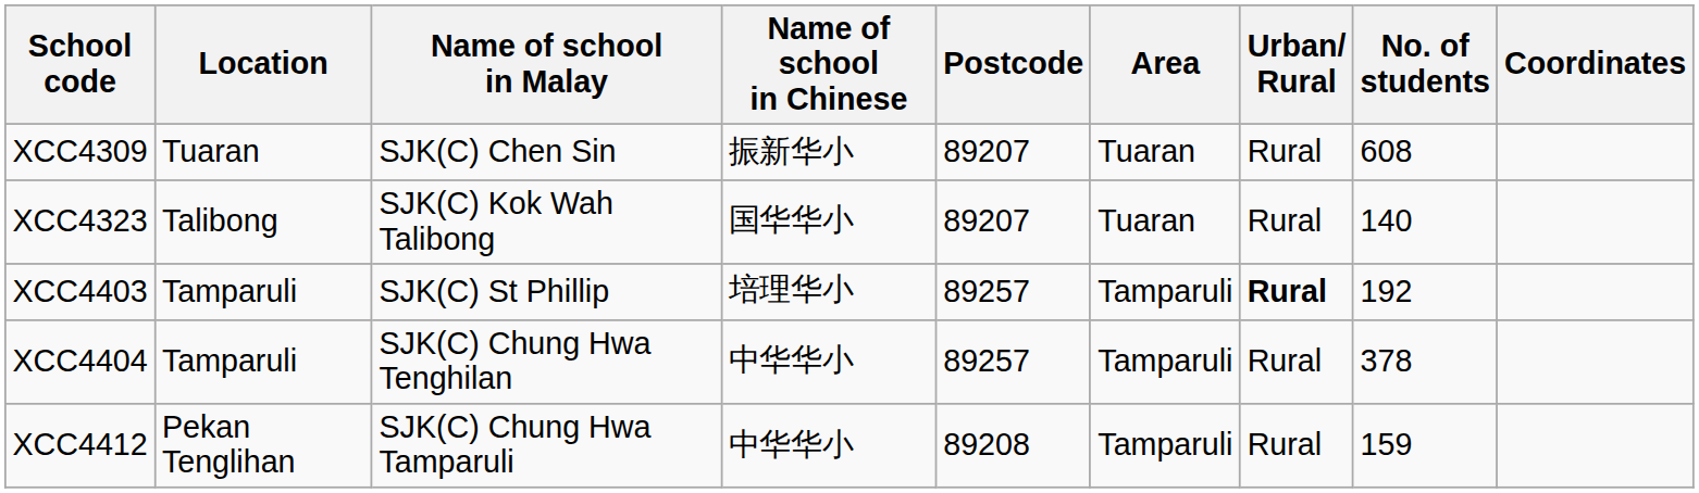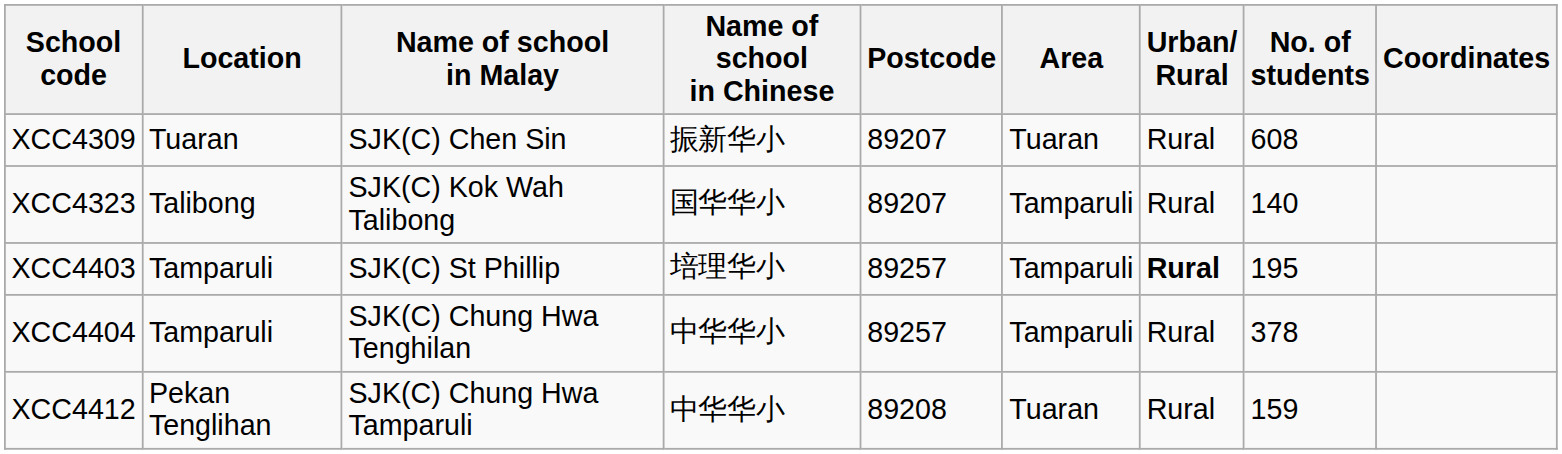XCC4323 | Area: Tuaran -> Tamparuli
XCC4403 | No. of students: 192 -> 195
XCC4412 | Area: Tamparuli -> Tuaran
